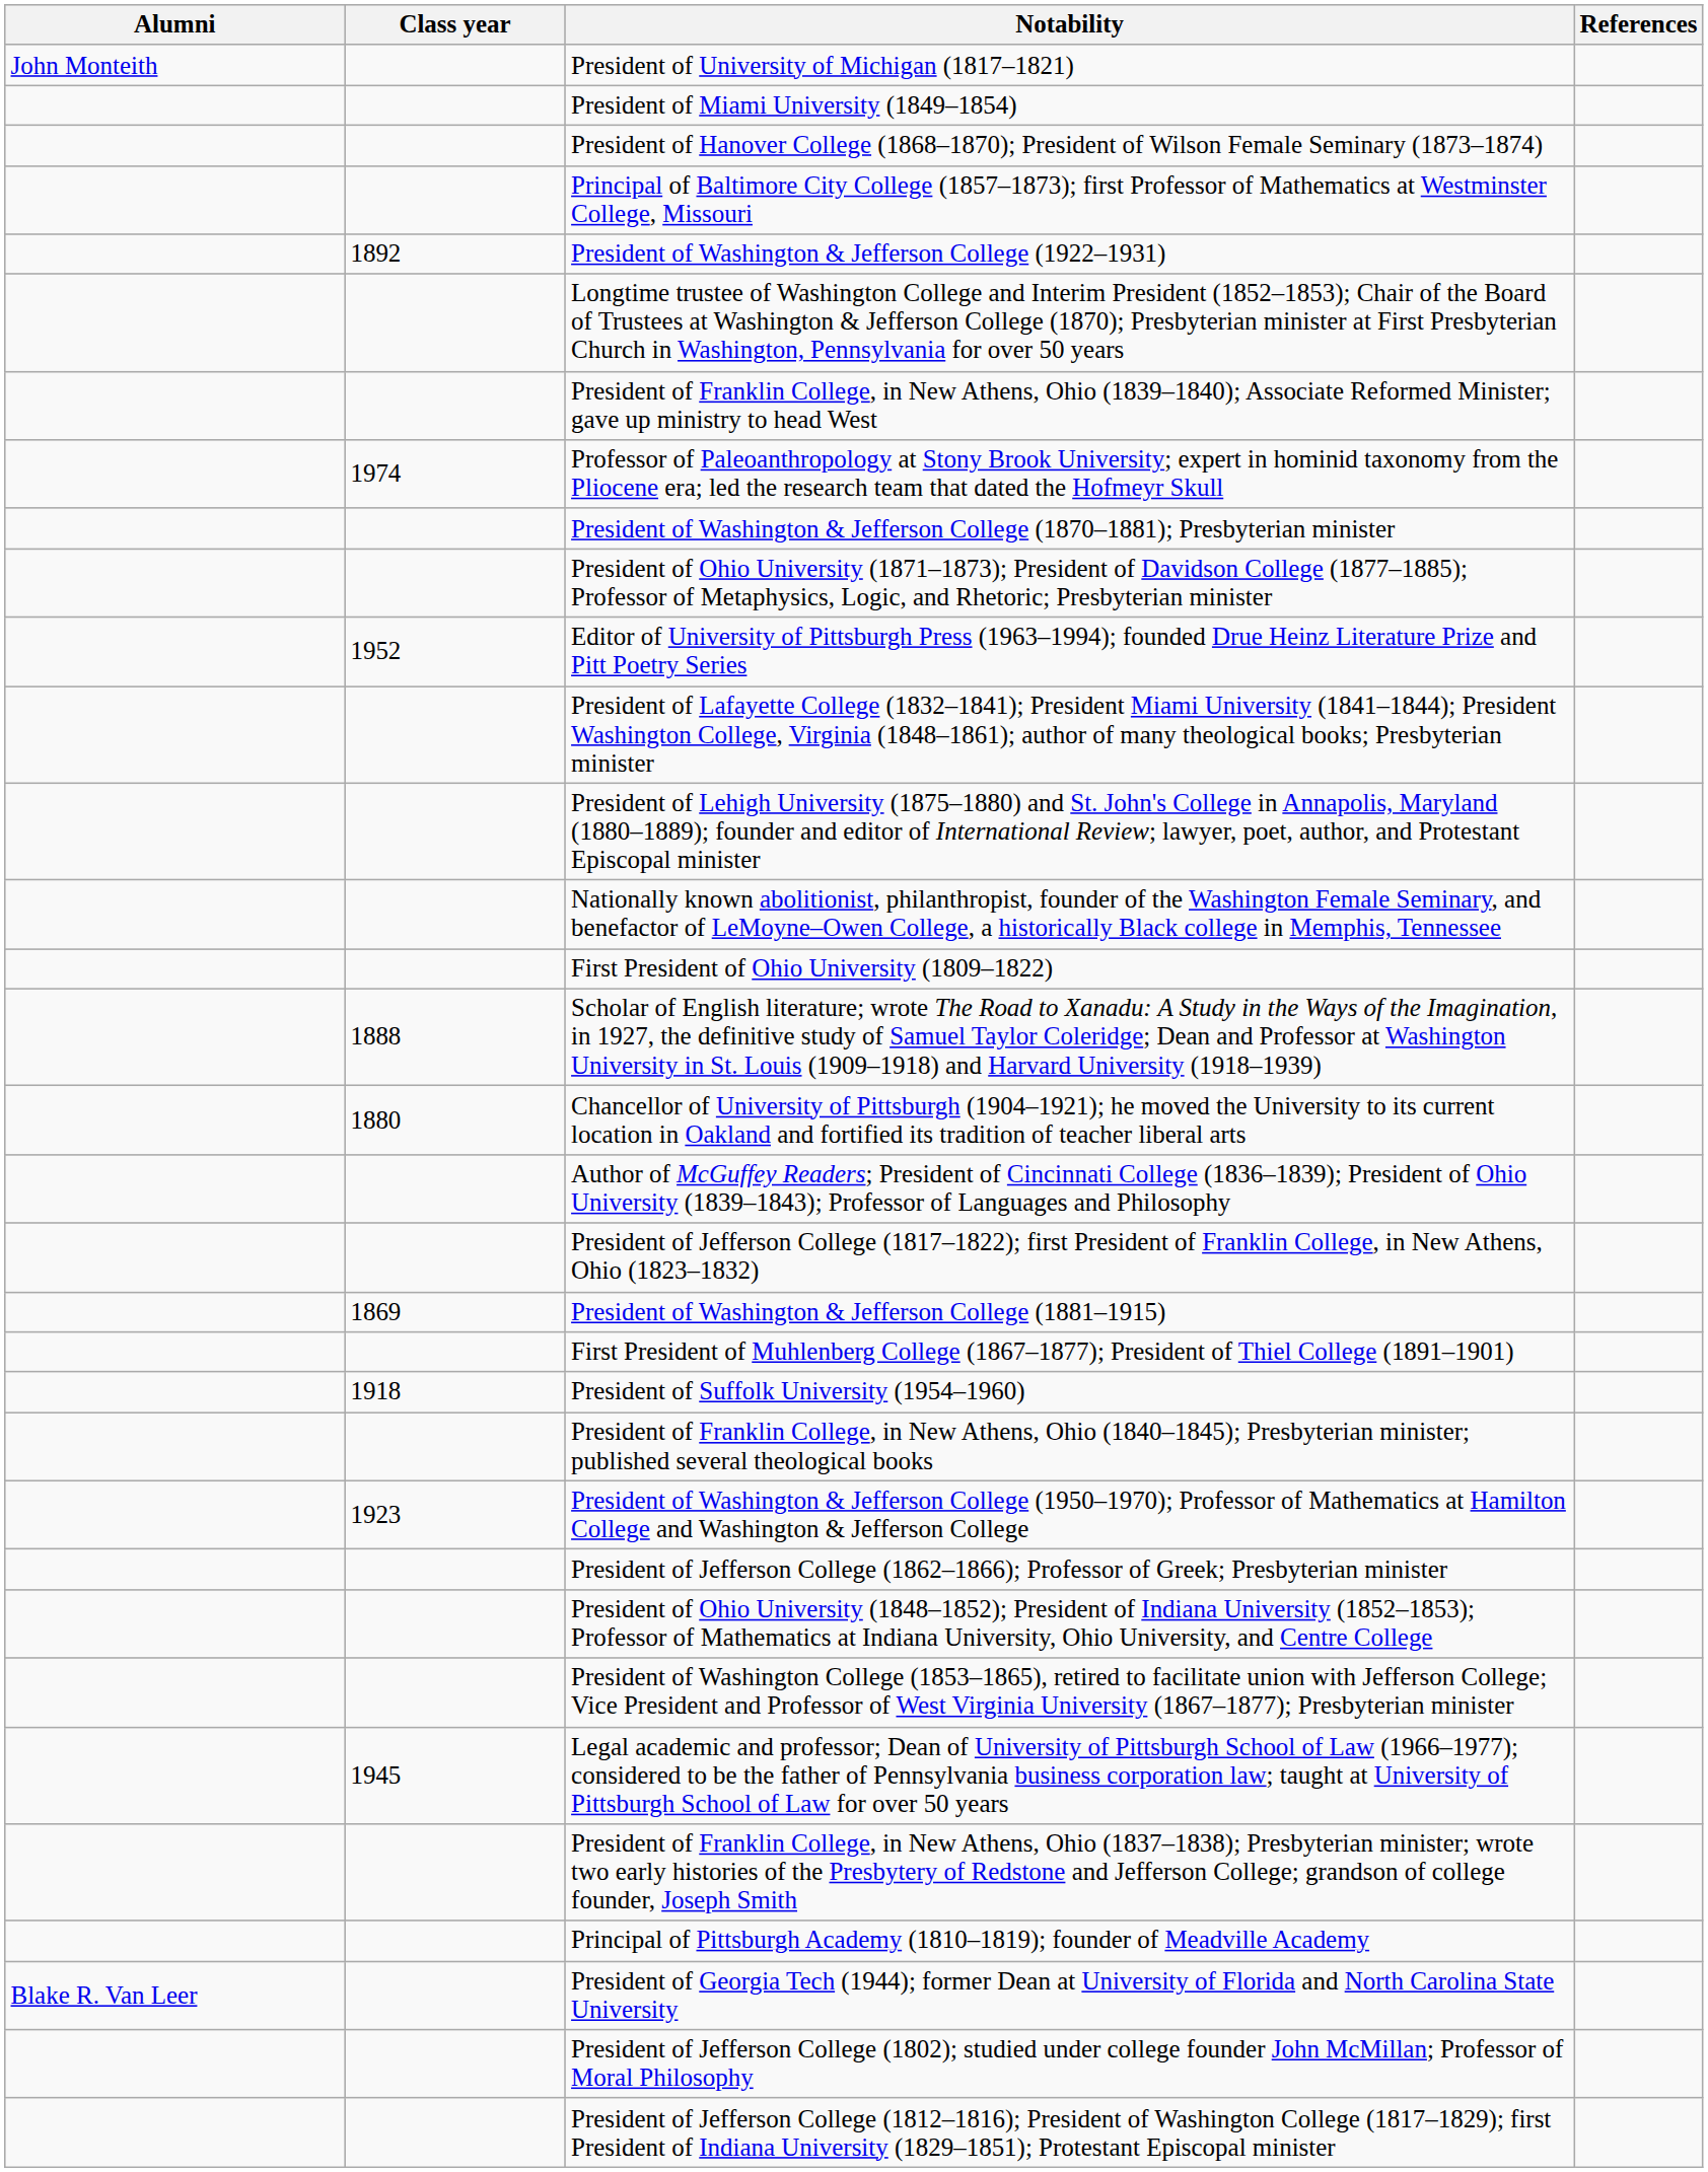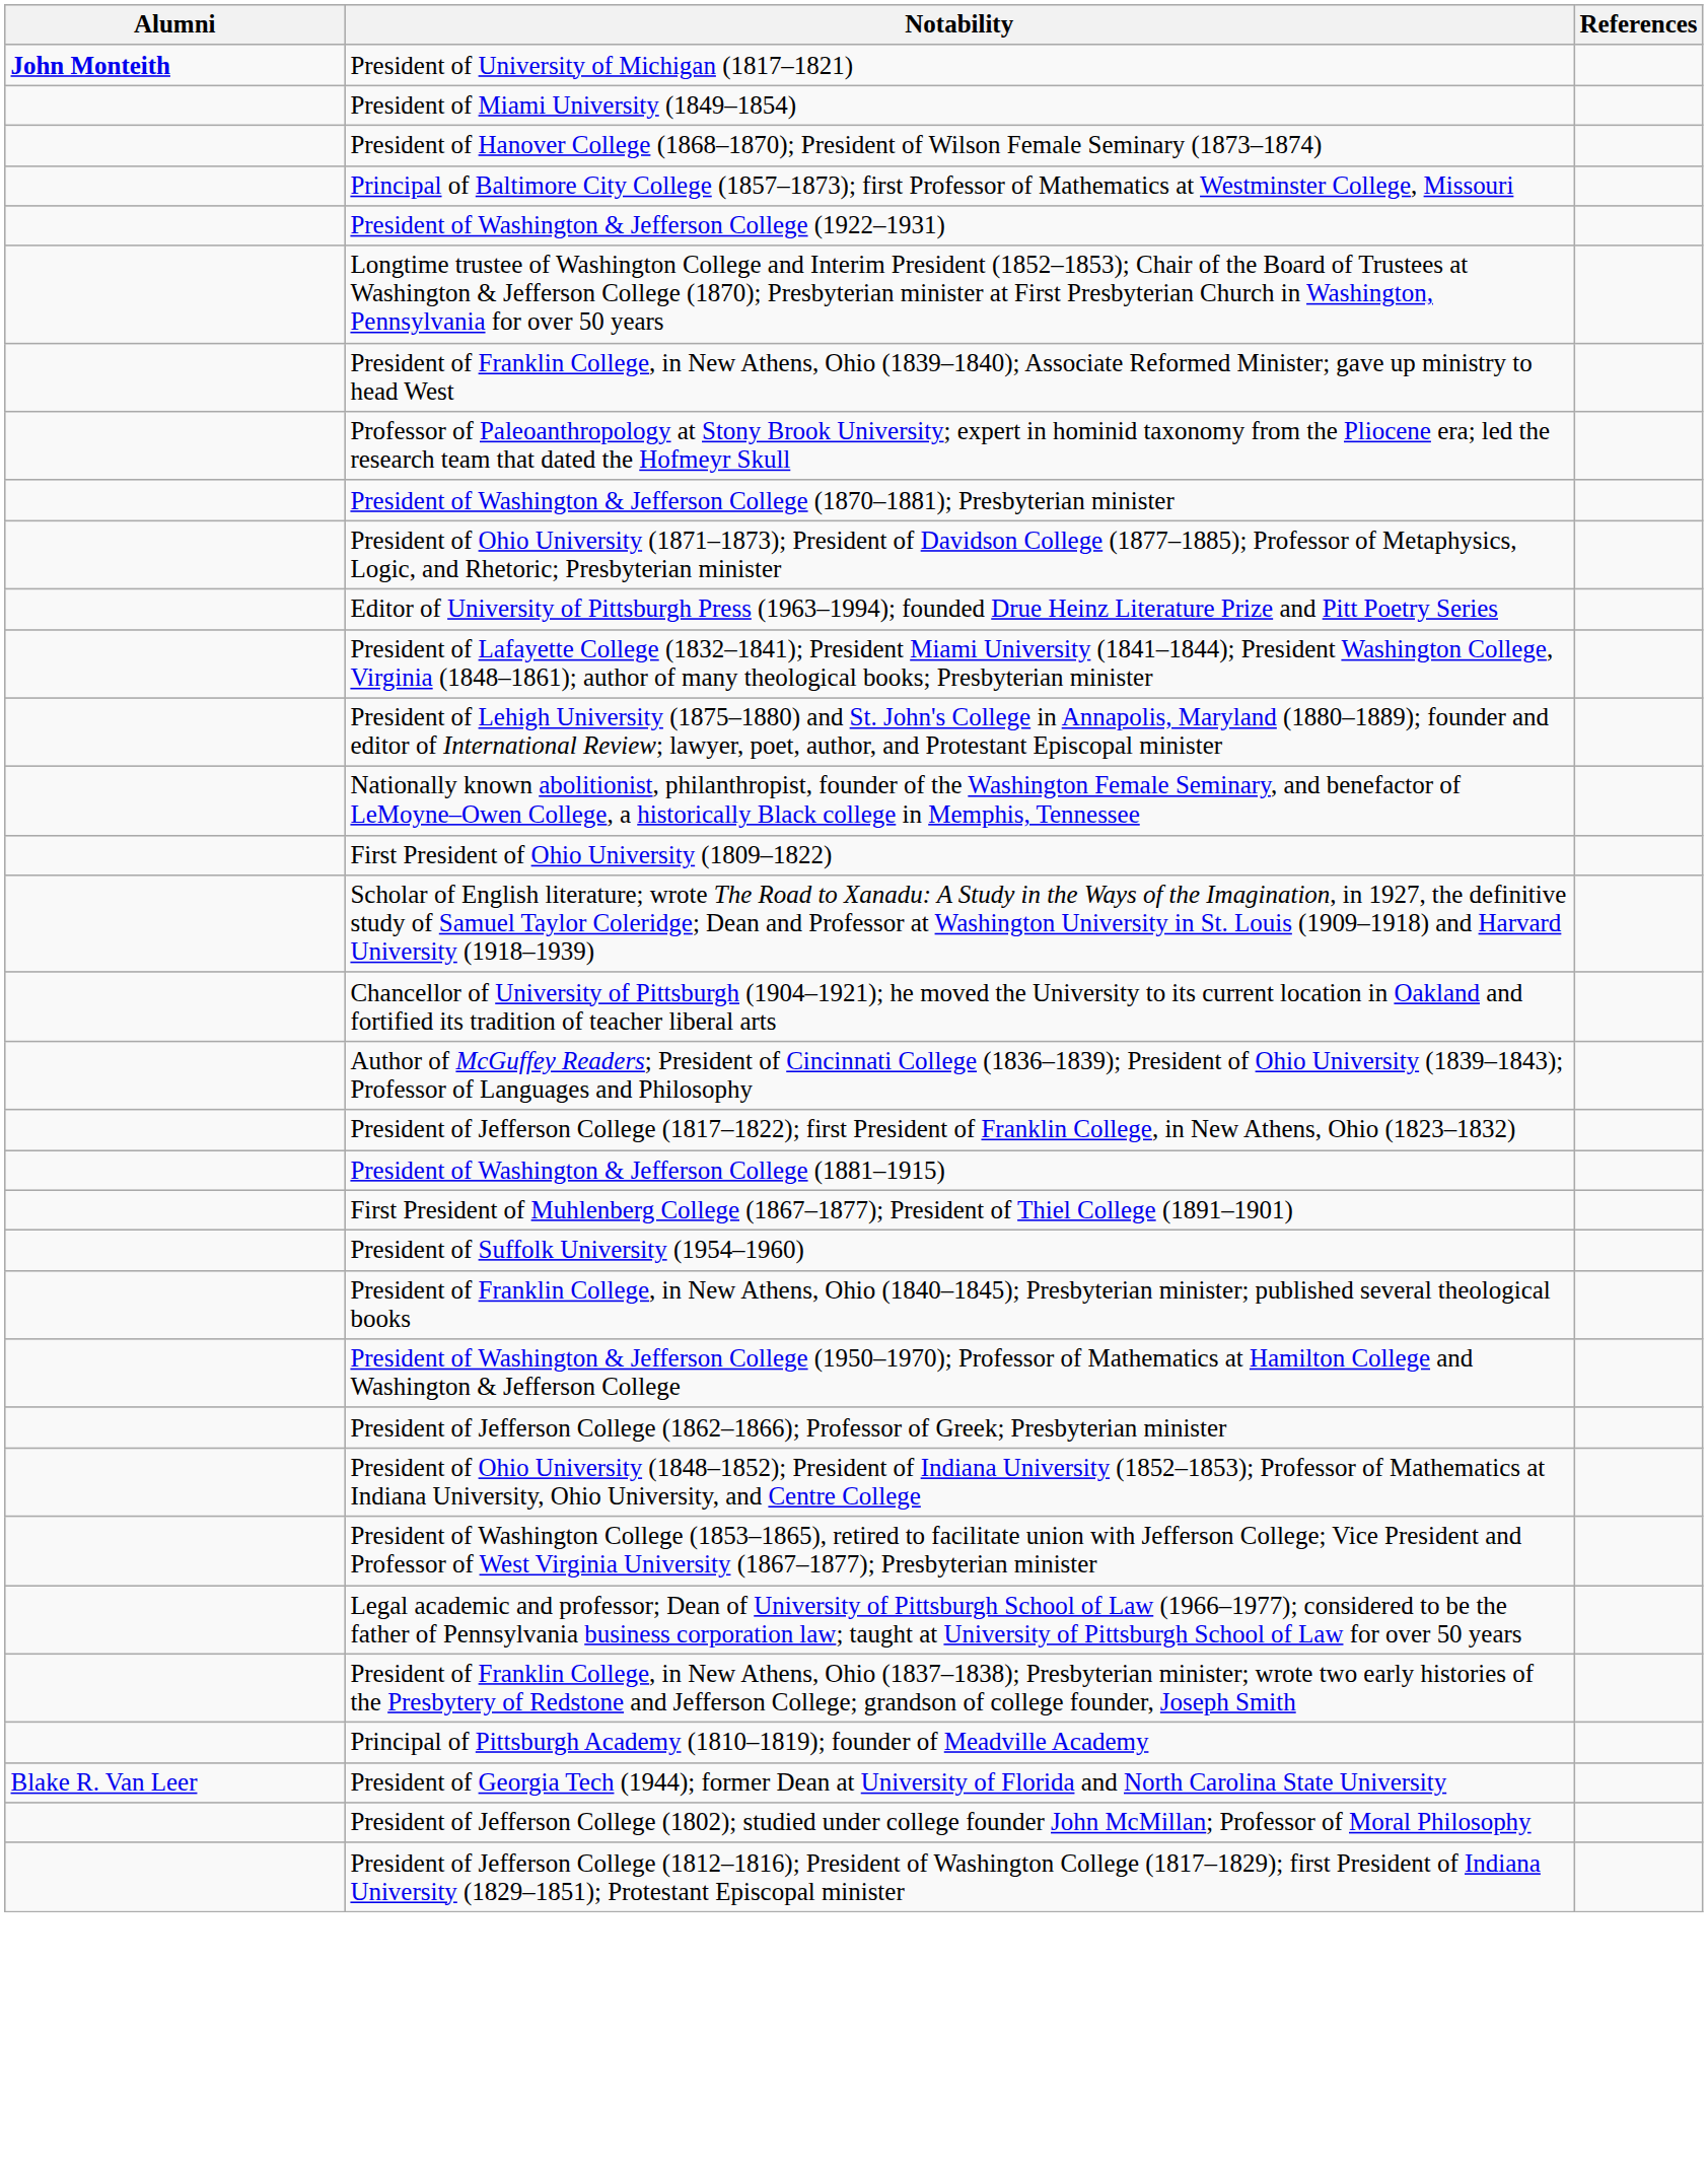- column: Class year | 1892 | 1974 | 1952 | 1888 | 1880 | 1869 | 1918 | 1923 | 1945
President of University of Michigan (1817–1821) | Alumni: normal -> bold
